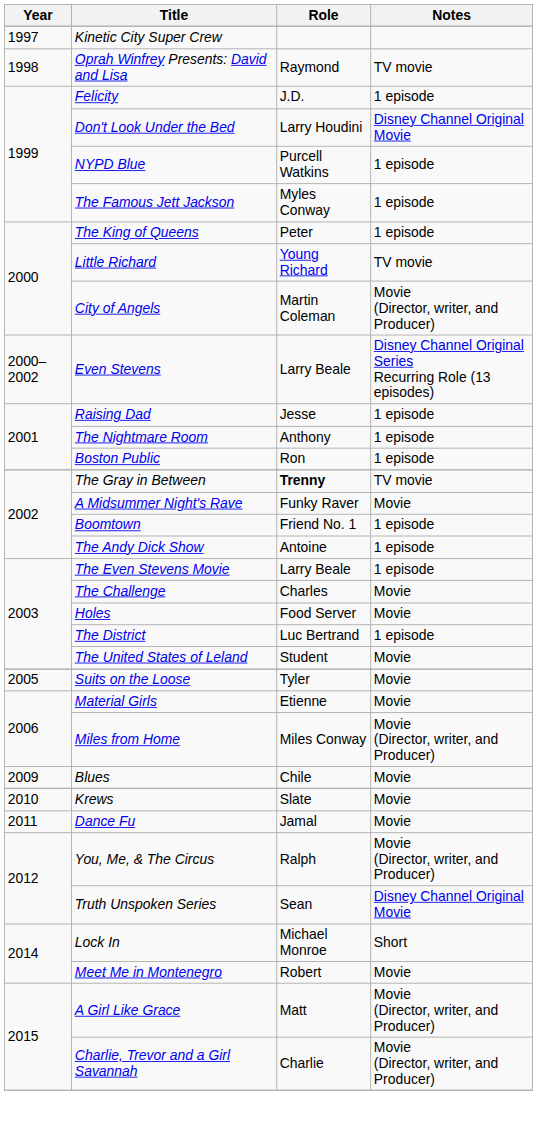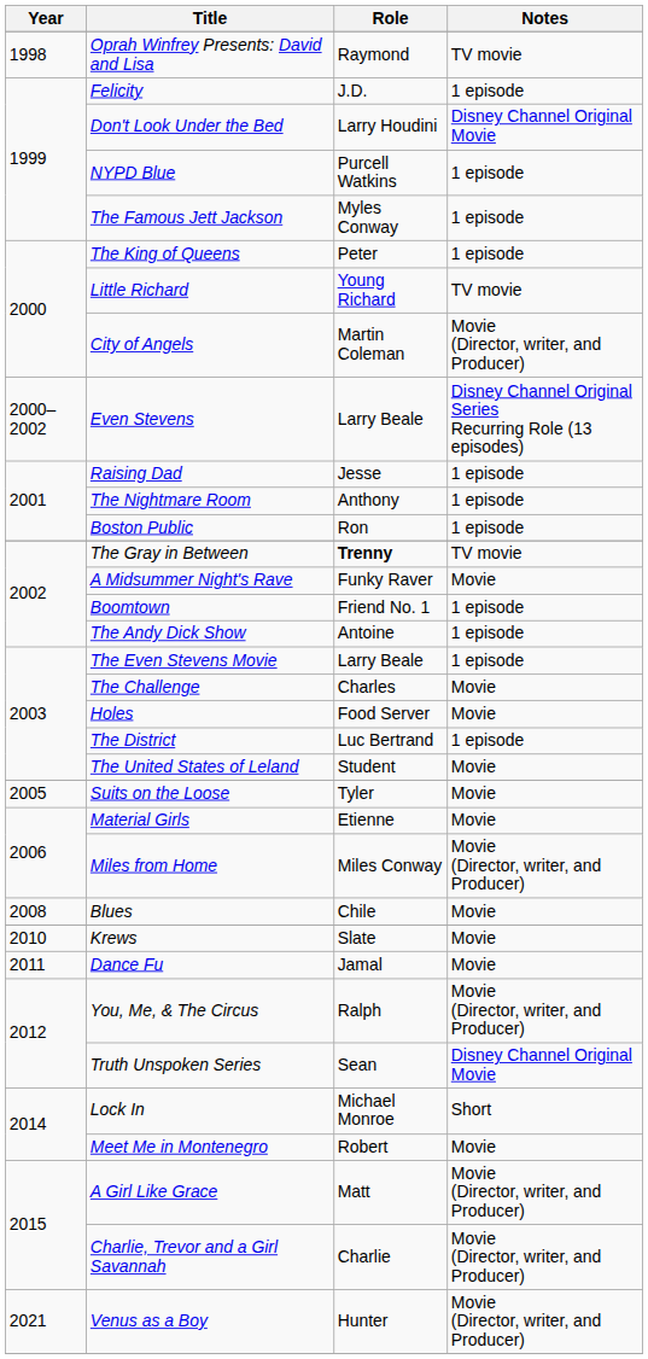- row: 1997 | Kinetic City Super Crew
Blues | Year: 2009 -> 2008
+ row: 2021 | Venus as a Boy | Hunter | Movie (Director, writer, and Producer)
